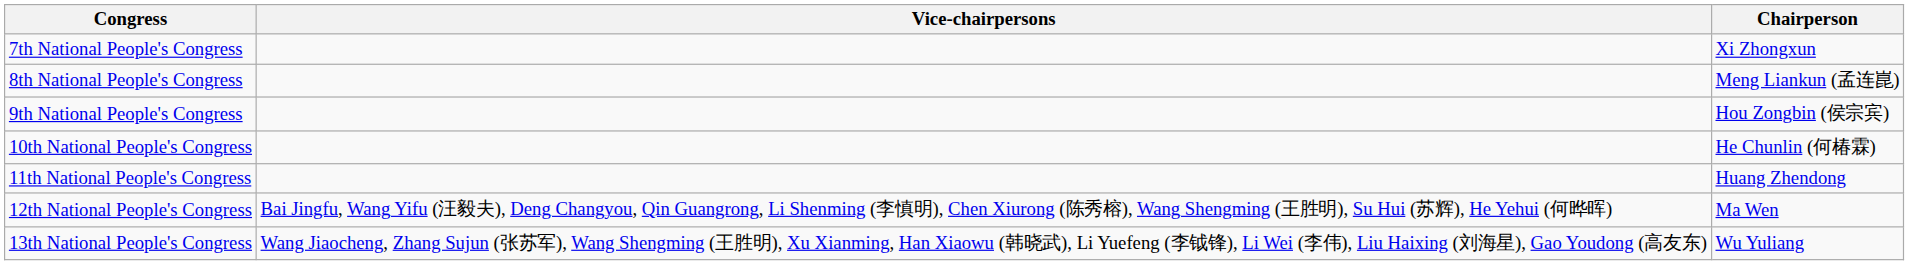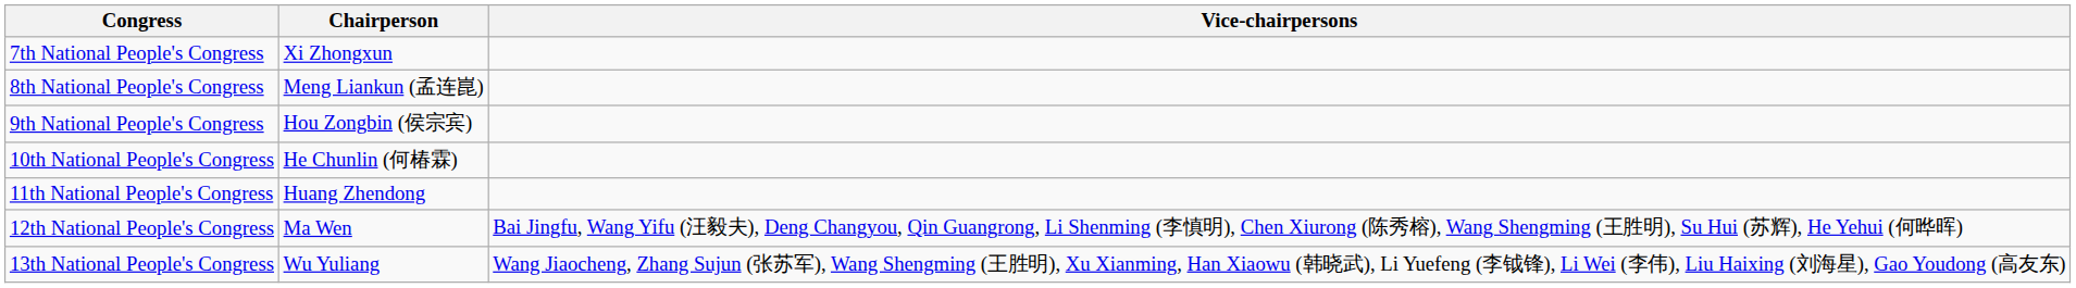columns swapped: Chairperson <-> Vice-chairpersons
